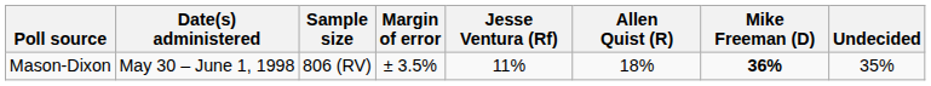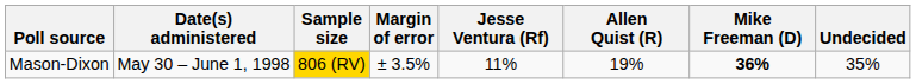Mason-Dixon | Sample size: no background -> gold background
Mason-Dixon | Allen Quist (R): 18% -> 19%
